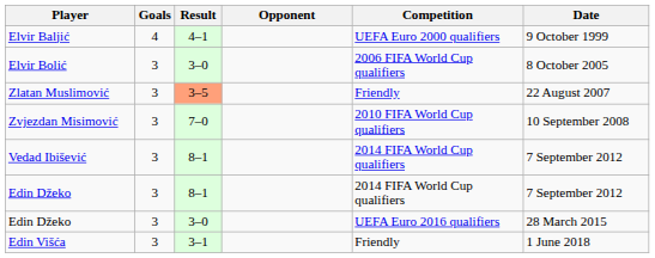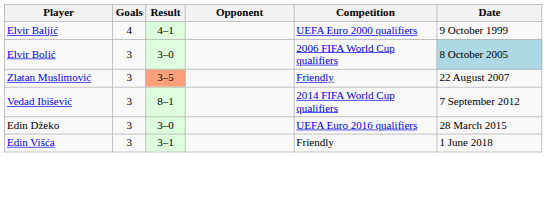Elvir Bolić | Date: no background -> lightblue background
- row: Zvjezdan Misimović | 3 | 7–0 | 2010 FIFA World Cup qualifiers | 10 September 2008
- row: Edin Džeko | 3 | 8–1 | 2014 FIFA World Cup qualifiers | 7 September 2012
